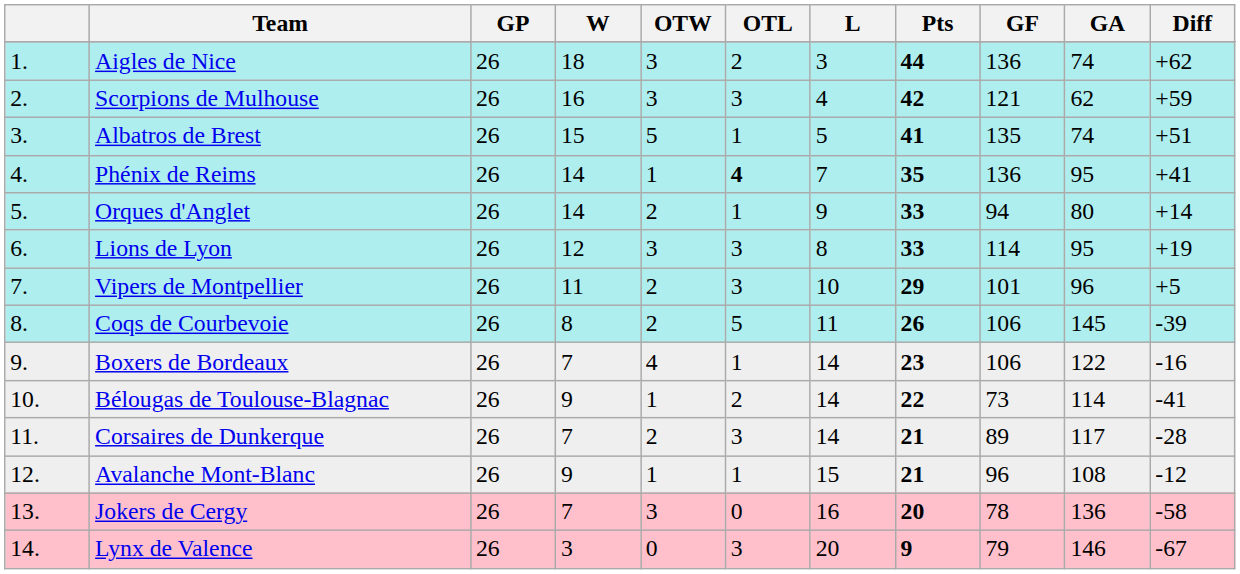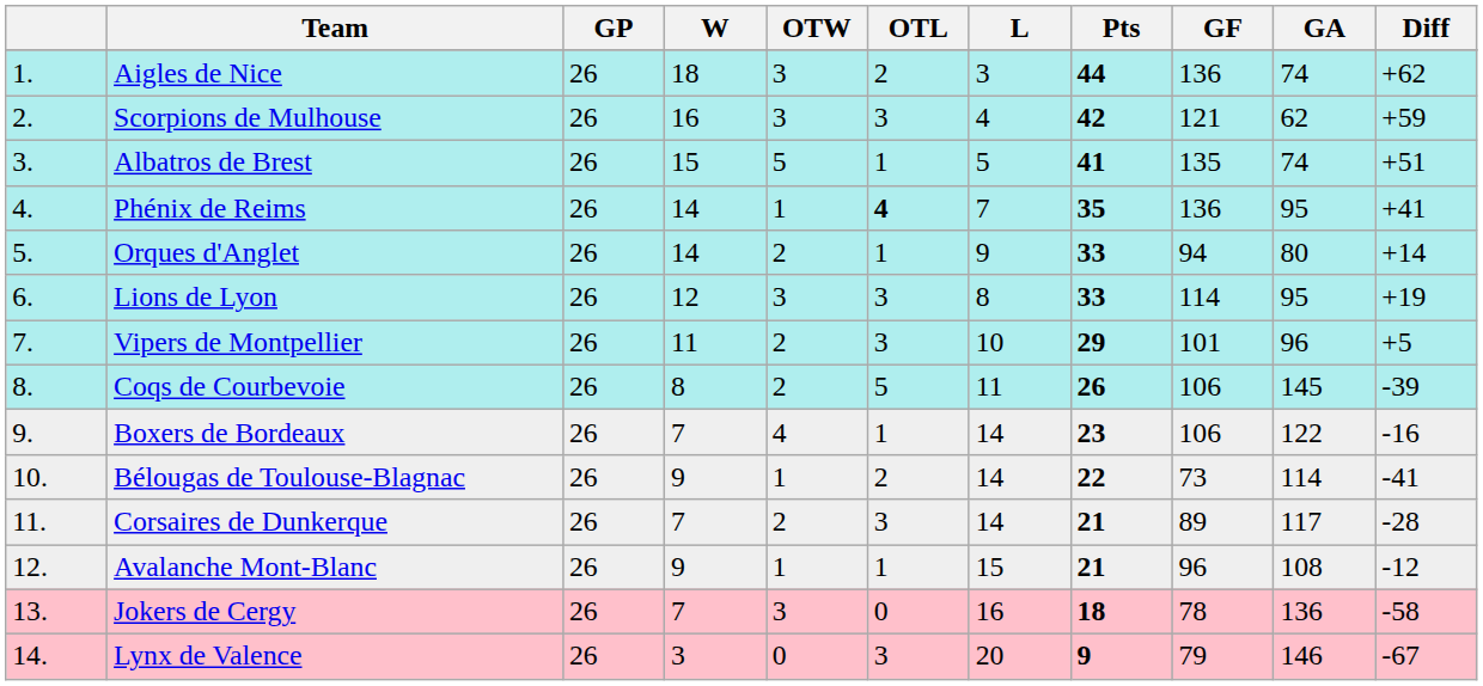Jokers de Cergy | Pts: 20 -> 18
